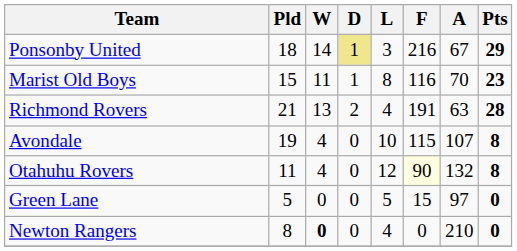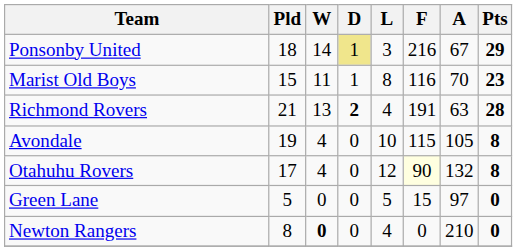Richmond Rovers | D: normal -> bold
Avondale | A: 107 -> 105
Otahuhu Rovers | Pld: 11 -> 17
